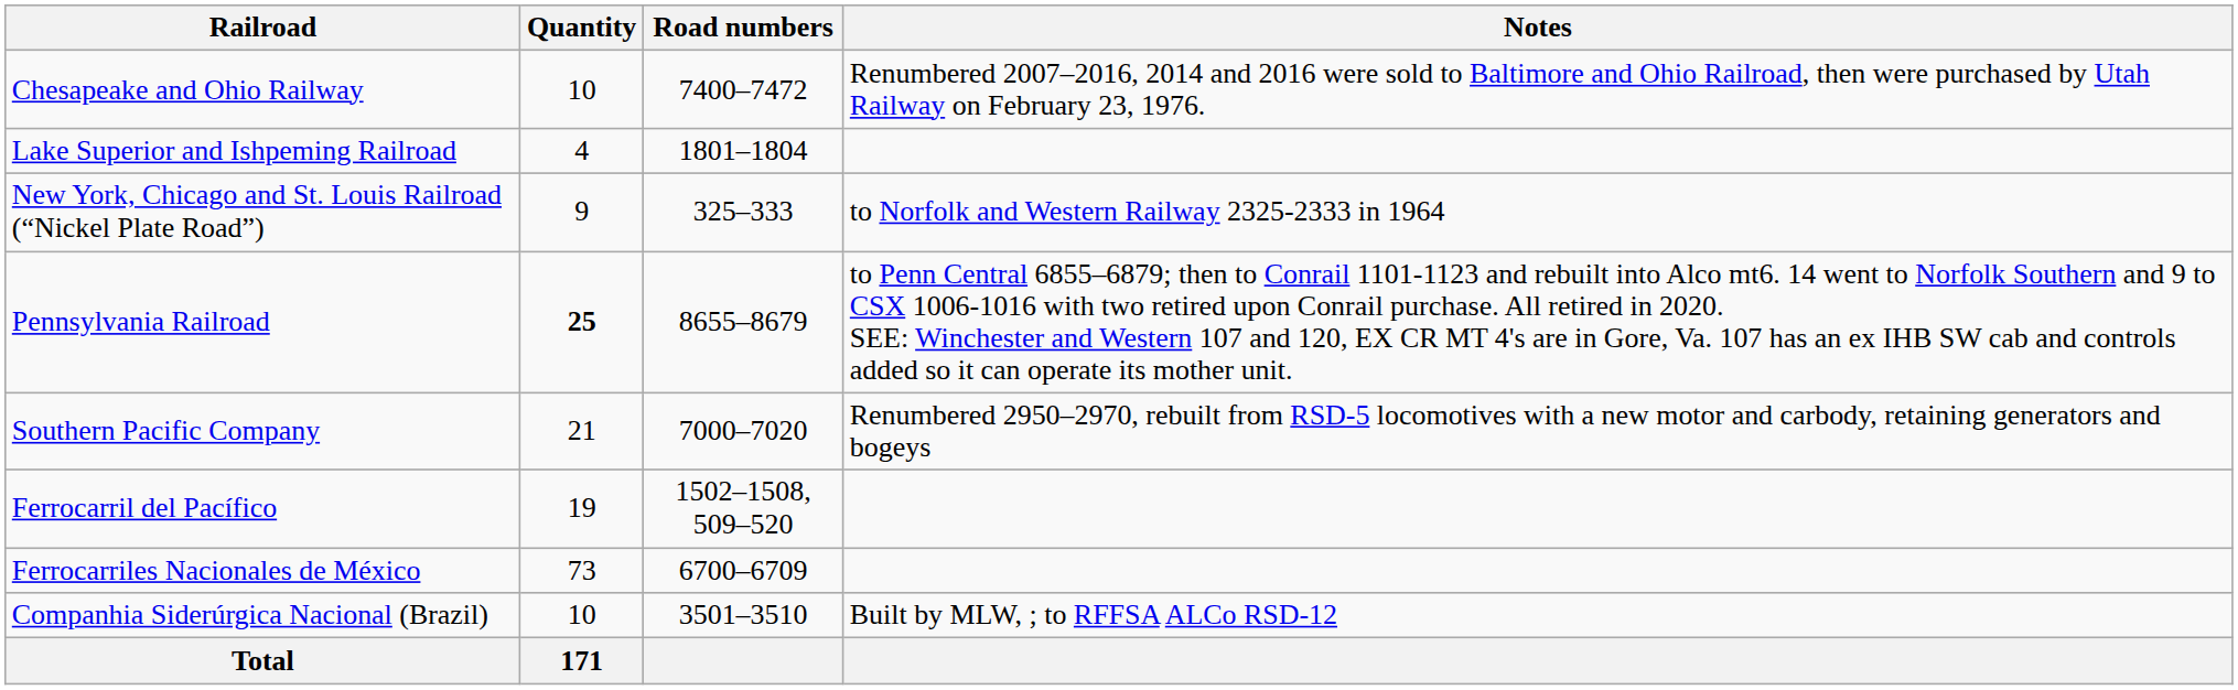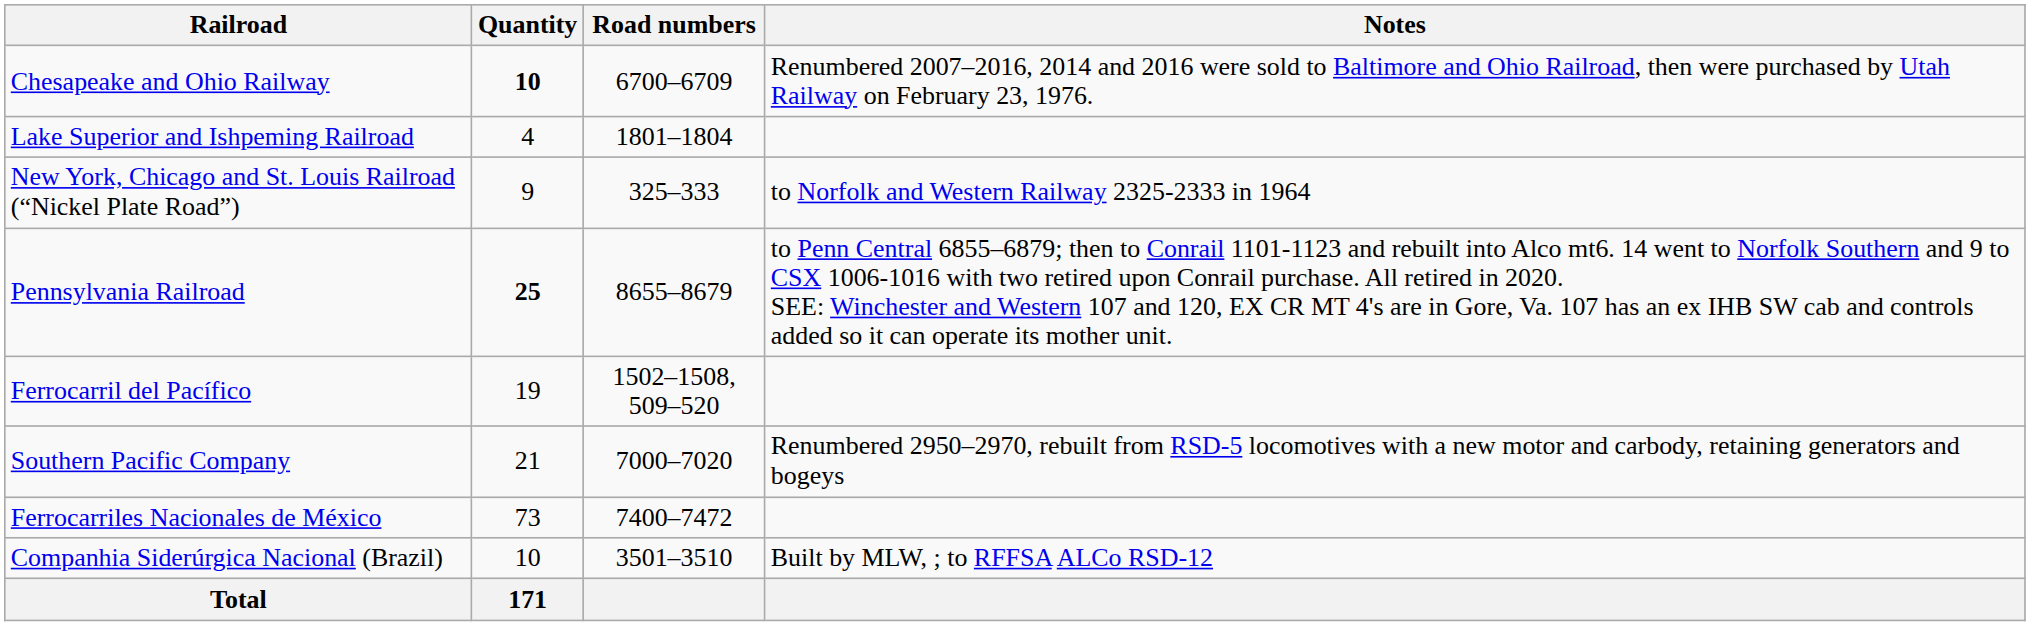Chesapeake and Ohio Railway | Quantity: normal -> bold
Chesapeake and Ohio Railway | Road numbers: 7400–7472 -> 6700–6709
rows swapped: Southern Pacific Company <-> Ferrocarril del Pacífico
Ferrocarriles Nacionales de México | Road numbers: 6700–6709 -> 7400–7472
